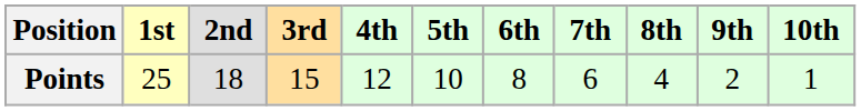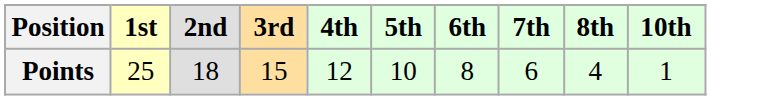- column: 9th | 2
